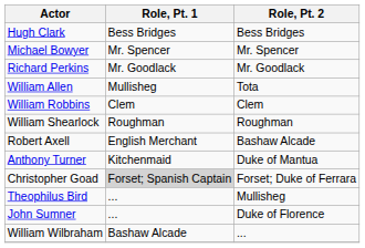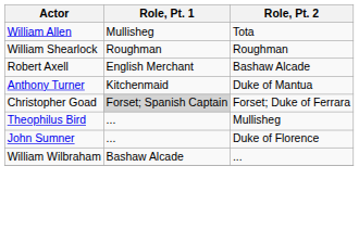- row: Hugh Clark | Bess Bridges | Bess Bridges
- row: Michael Bowyer | Mr. Spencer | Mr. Spencer
- row: Richard Perkins | Mr. Goodlack | Mr. Goodlack
- row: William Robbins | Clem | Clem
